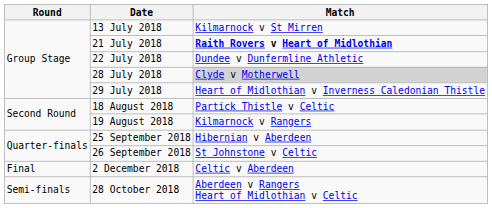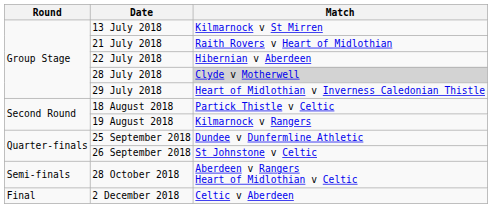21 July 2018 | Match: bold -> normal
22 July 2018 | Match: Dundee v Dunfermline Athletic -> Hibernian v Aberdeen
25 September 2018 | Match: Hibernian v Aberdeen -> Dundee v Dunfermline Athletic
rows swapped: 28 October 2018 <-> 2 December 2018
